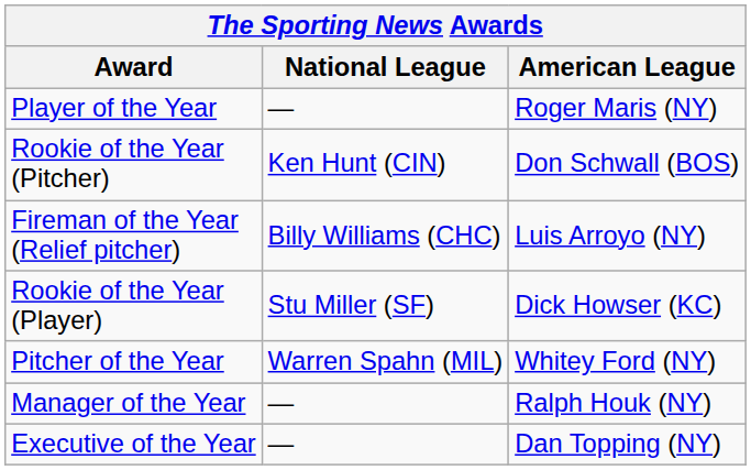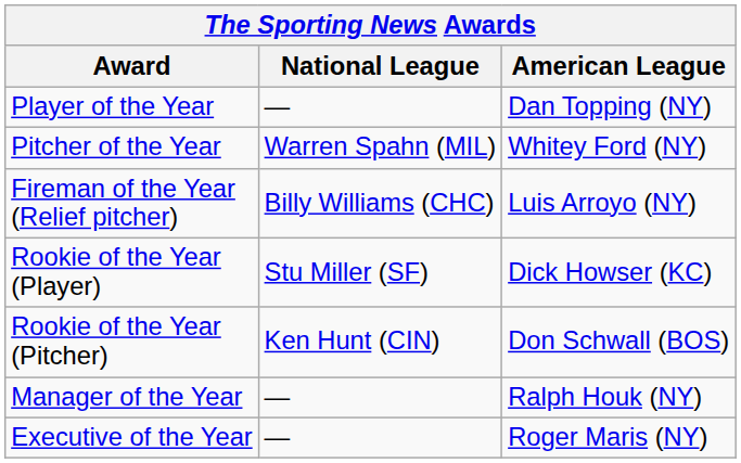Player of the Year | American League: Roger Maris (NY) -> Dan Topping (NY)
rows swapped: Pitcher of the Year <-> Rookie of the Year (Pitcher)
Executive of the Year | American League: Dan Topping (NY) -> Roger Maris (NY)
